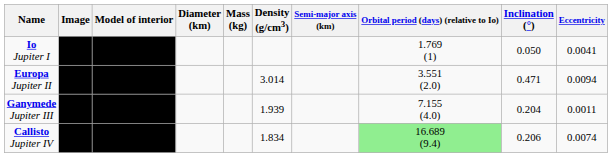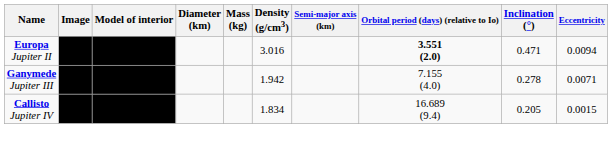- row: Io Jupiter I | 1.769 (1) | 0.050 | 0.0041
Europa Jupiter II | Density (g/cm3): 3.014 -> 3.016
Europa Jupiter II | Orbital period (days) (relative to Io): normal -> bold
Ganymede Jupiter III | Density (g/cm3): 1.939 -> 1.942
Ganymede Jupiter III | Inclination (°): 0.204 -> 0.278
Ganymede Jupiter III | Eccentricity: 0.0011 -> 0.0071
Callisto Jupiter IV | Orbital period (days) (relative to Io): lightgreen background -> no background
Callisto Jupiter IV | Inclination (°): 0.206 -> 0.205
Callisto Jupiter IV | Eccentricity: 0.0074 -> 0.0015
